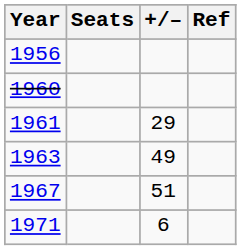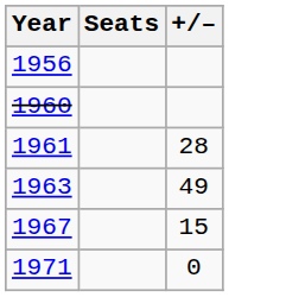- column: Ref
1961 | +/–: 29 -> 28
1967 | +/–: 51 -> 15
1971 | +/–: 6 -> 0
